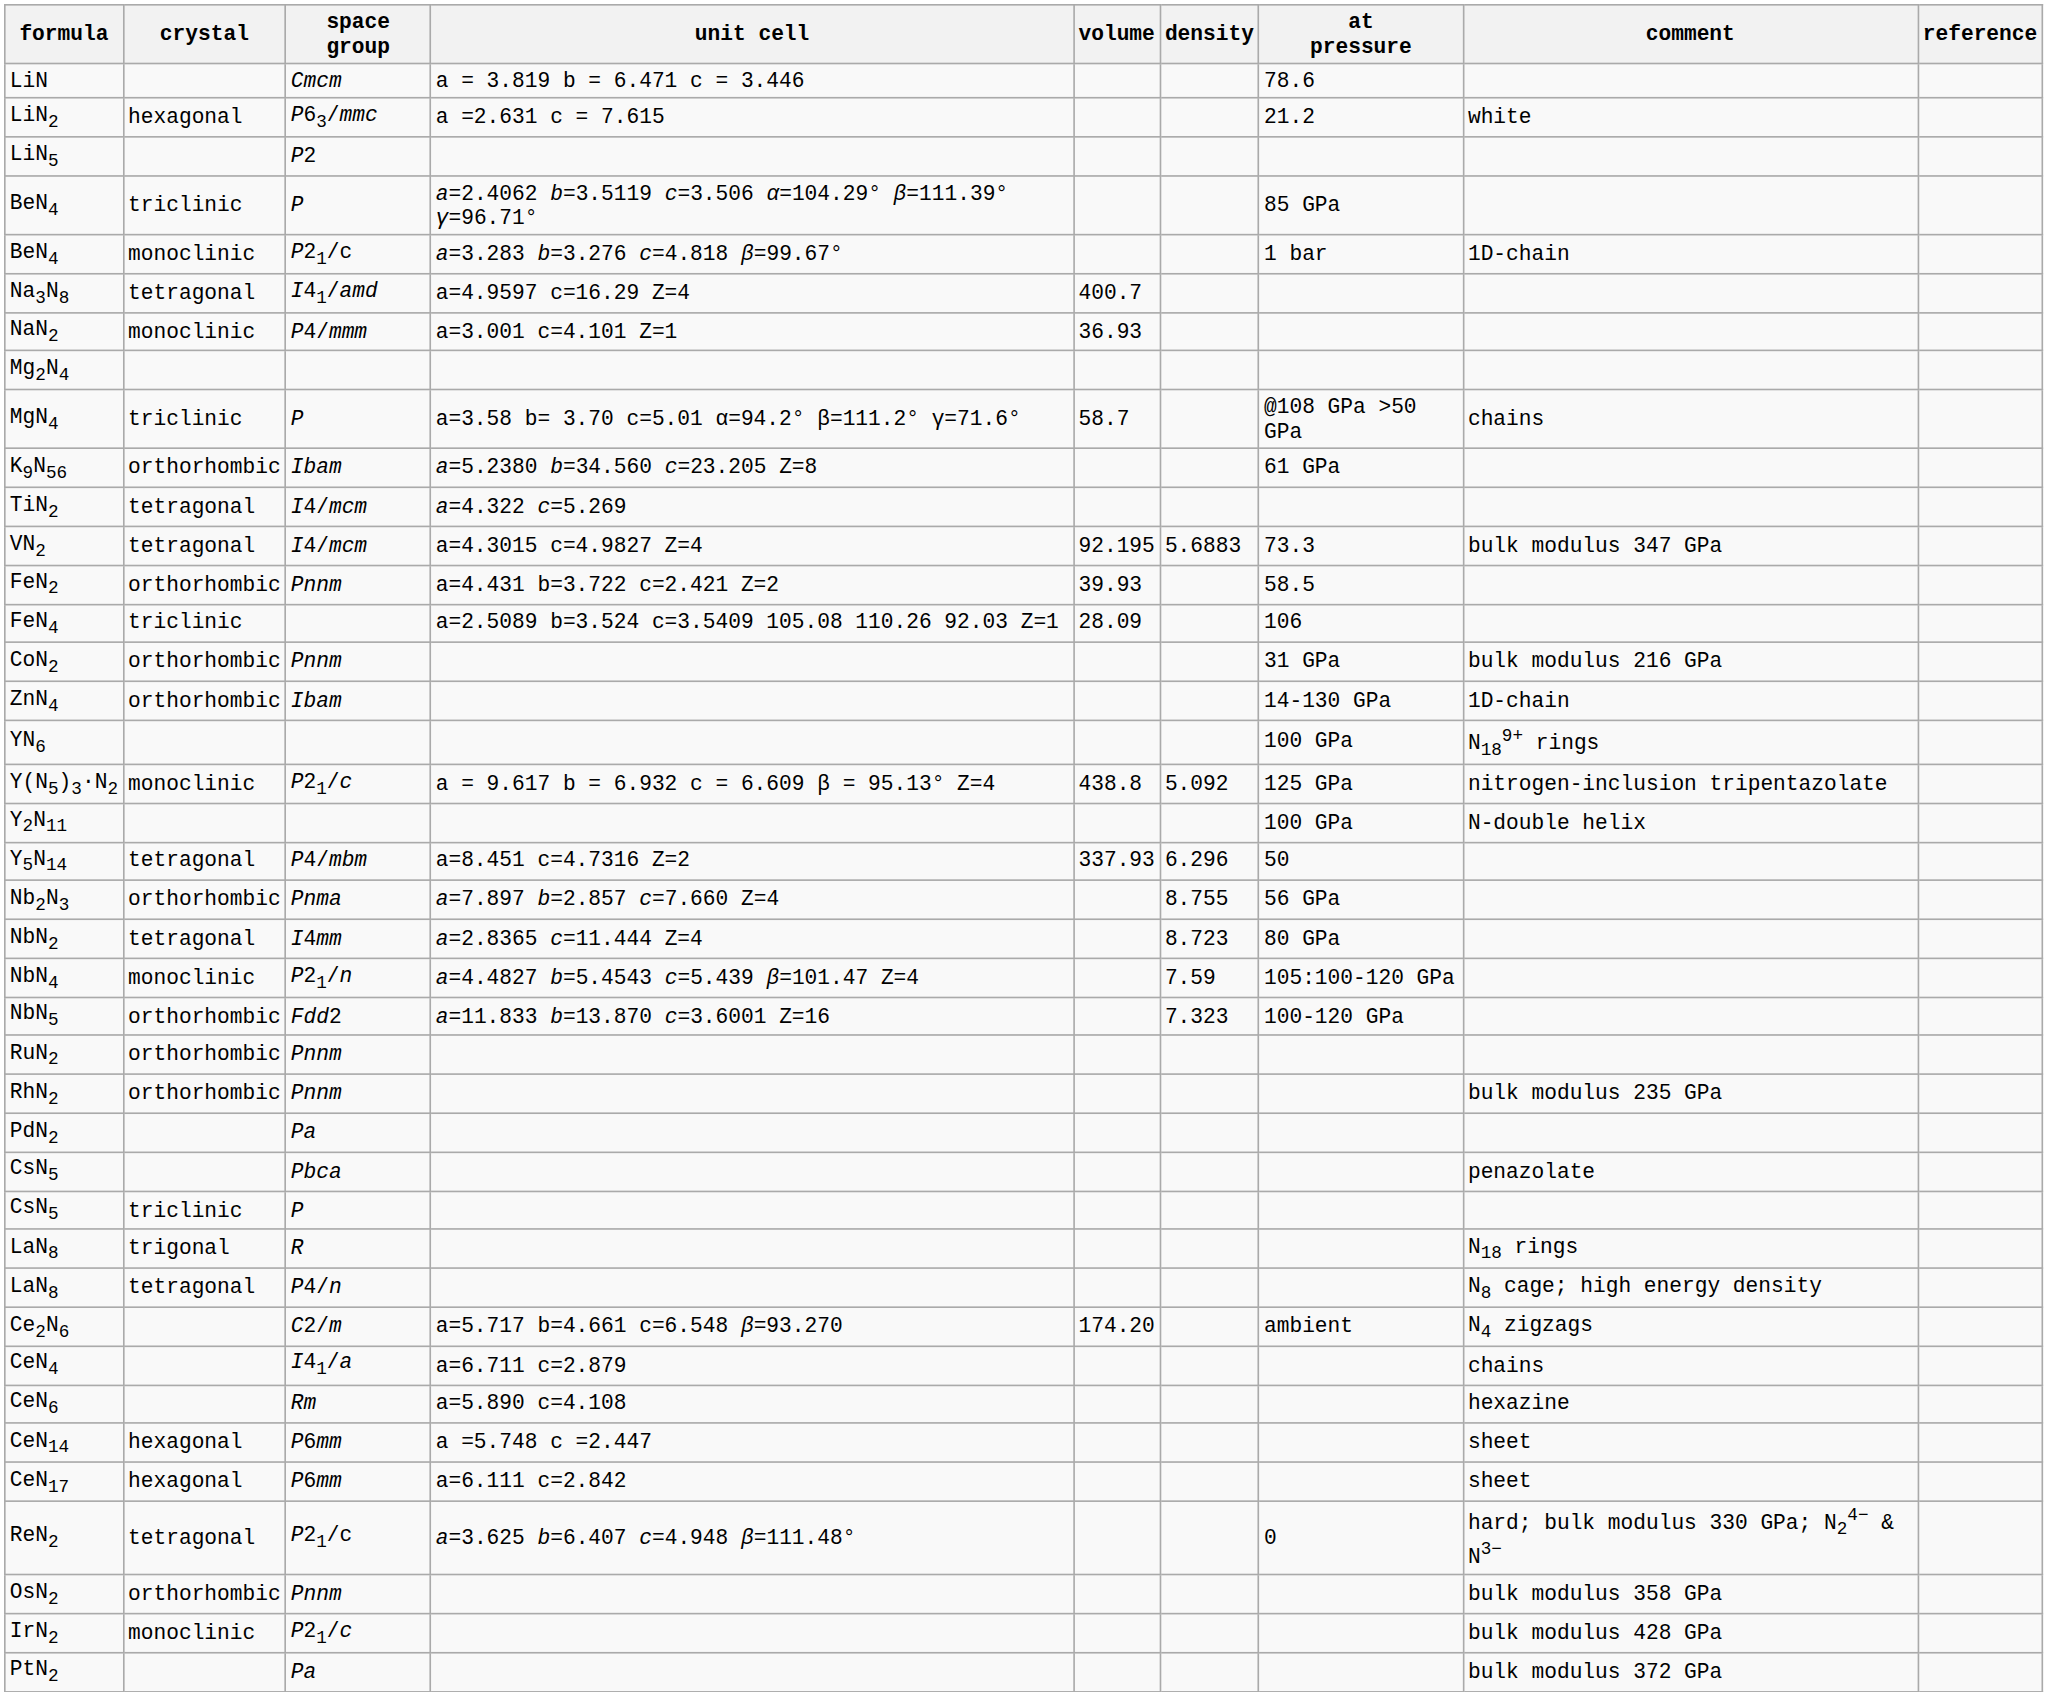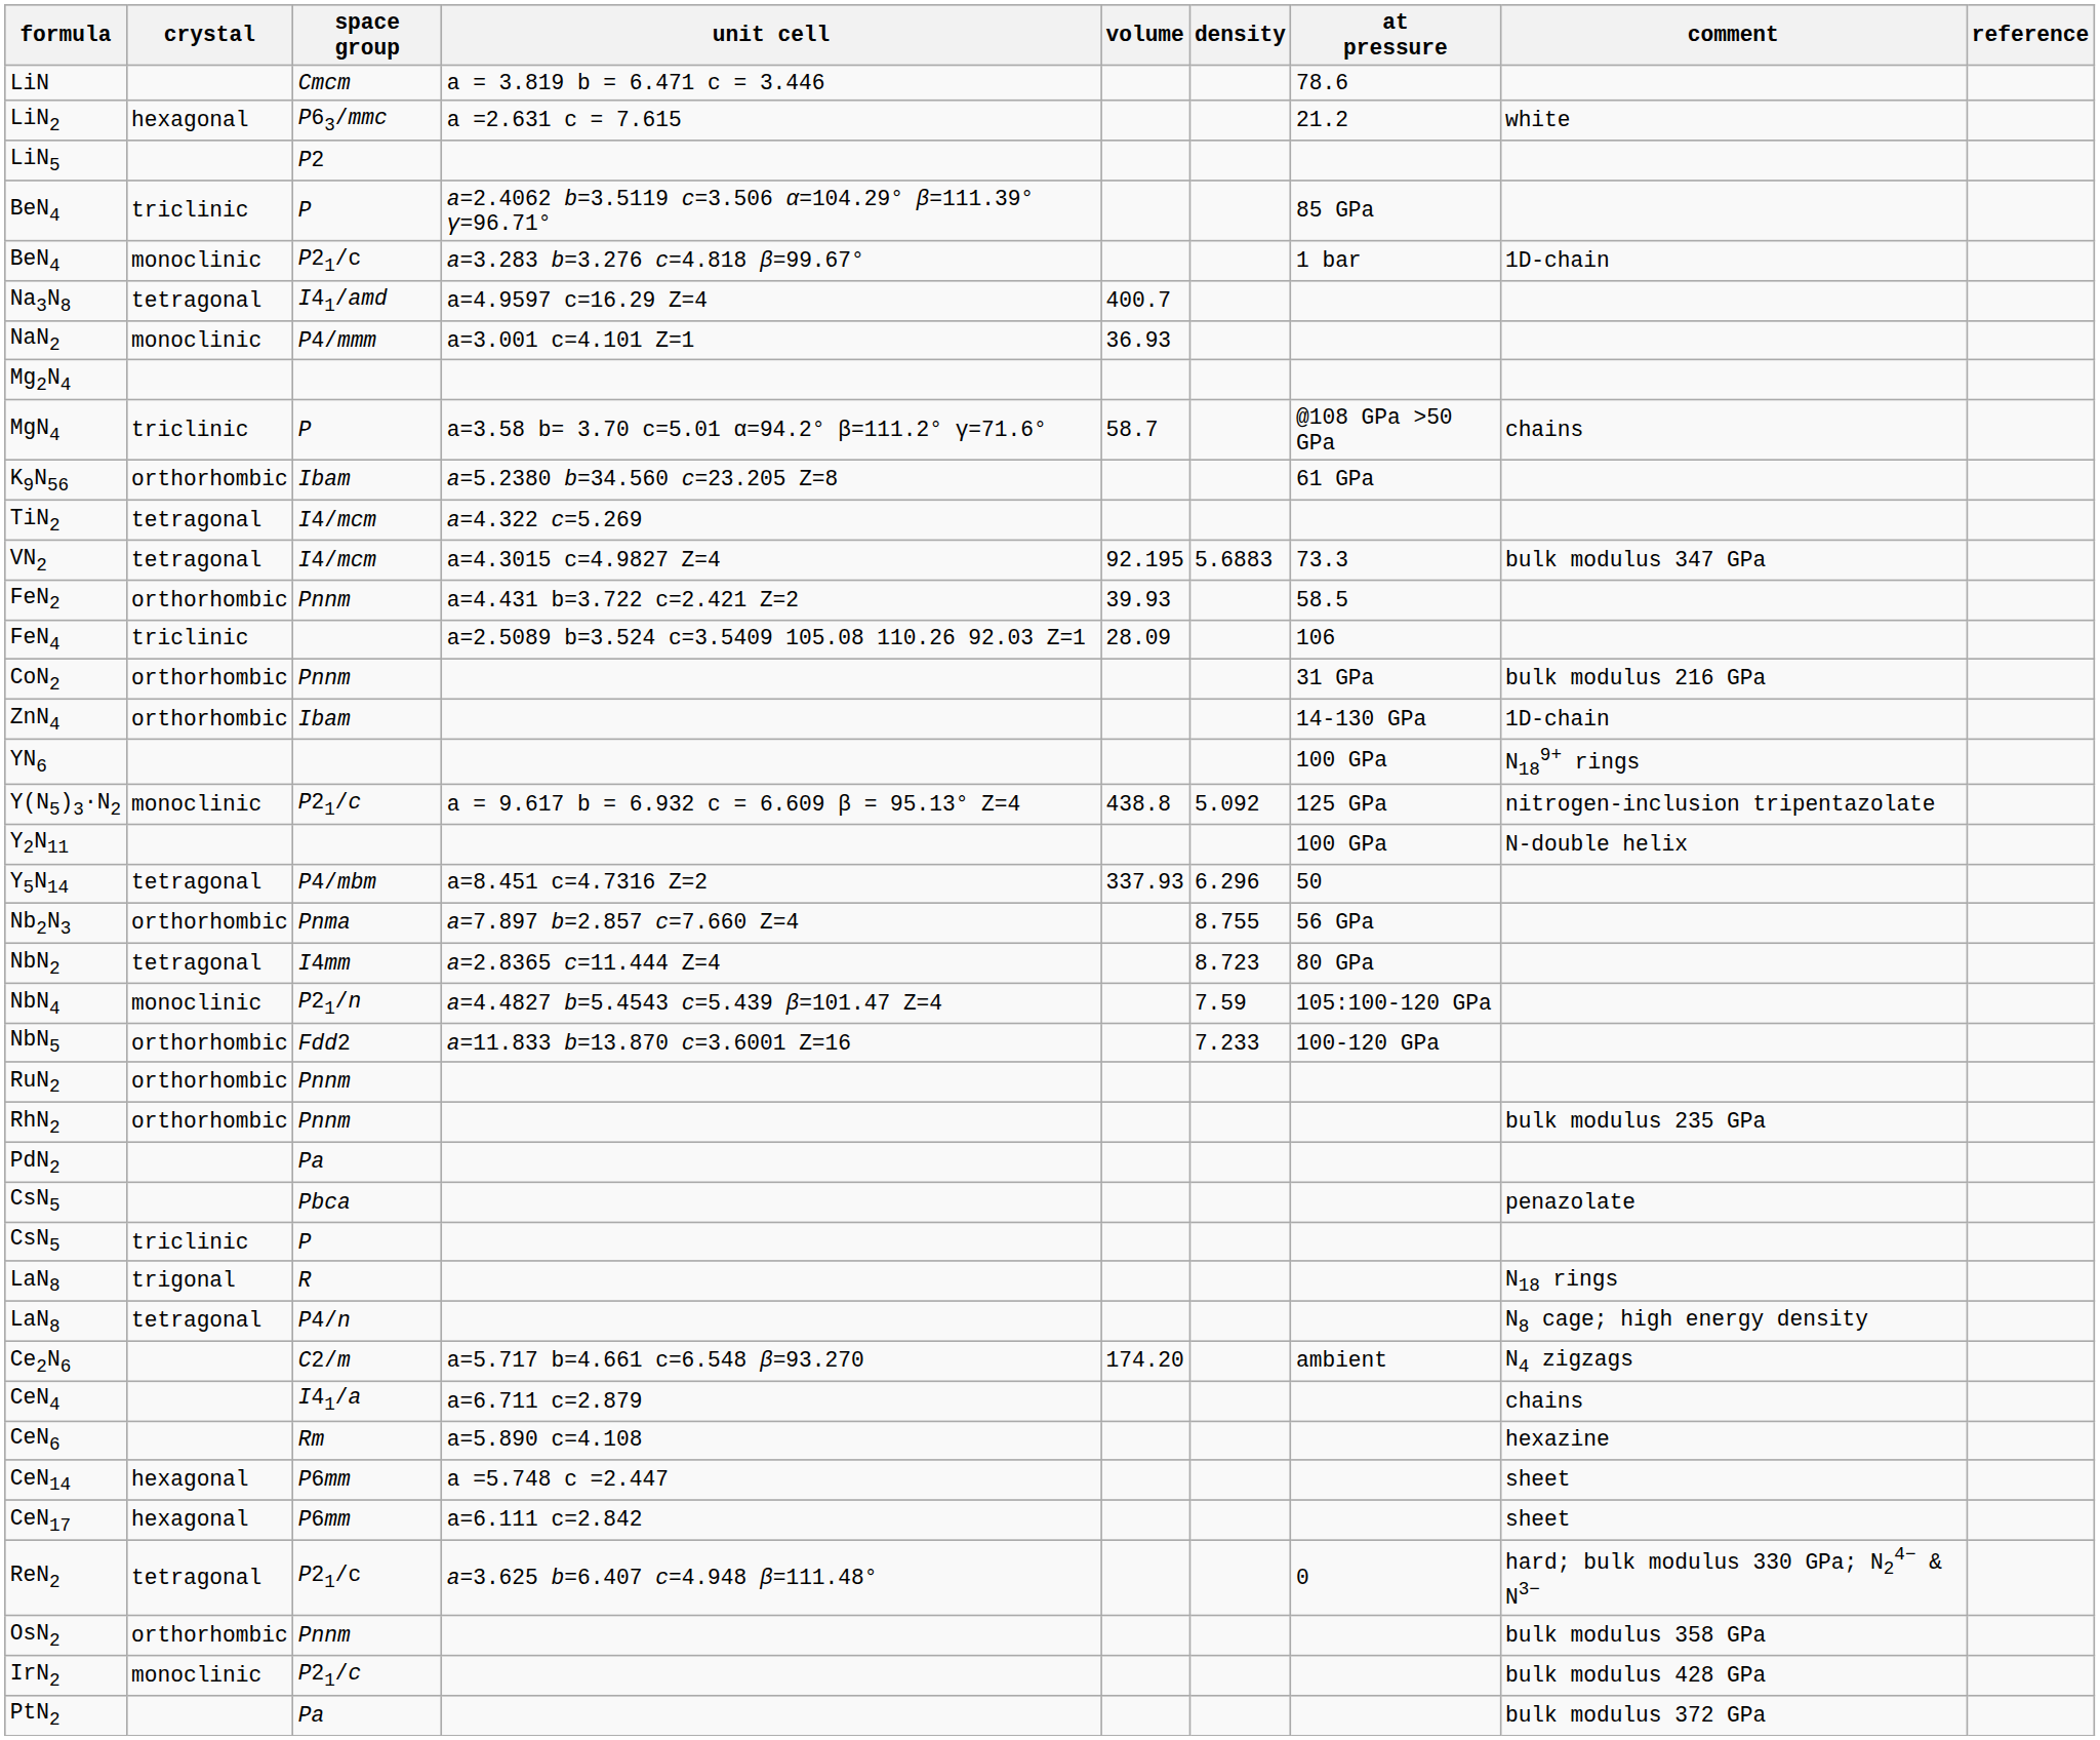NbN5 | density: 7.323 -> 7.233
